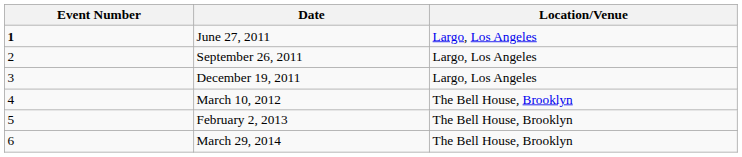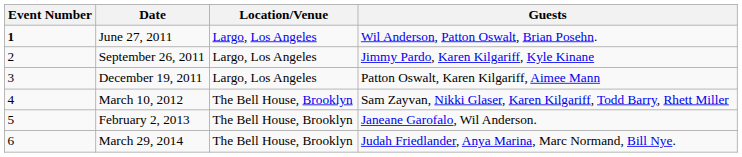+ column: Guests | Wil Anderson, Patton Oswalt, Brian Posehn. | Jimmy Pardo, Karen Kilgariff, Kyle Kinane | Patton Oswalt, Karen Kilgariff, Aimee Mann | Sam Zayvan, Nikki Glaser, Karen Kilgariff, Todd Barry, Rhett Miller | Janeane Garofalo, Wil Anderson. | Judah Friedlander, Anya Marina, Marc Normand, Bill Nye.
